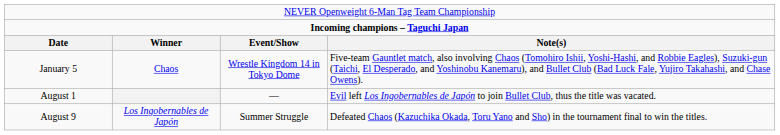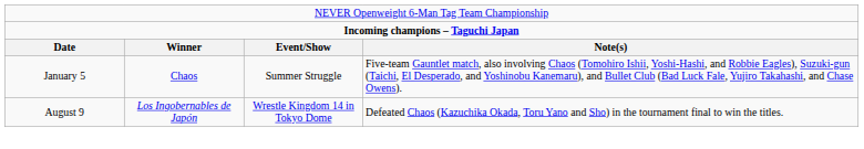January 5 | column 3: Wrestle Kingdom 14 in Tokyo Dome -> Summer Struggle
- row: August 1 | — | Evil left Los Ingobernables de Japón to join Bullet Club, thus the title was vacated.
August 9 | column 3: Summer Struggle -> Wrestle Kingdom 14 in Tokyo Dome
